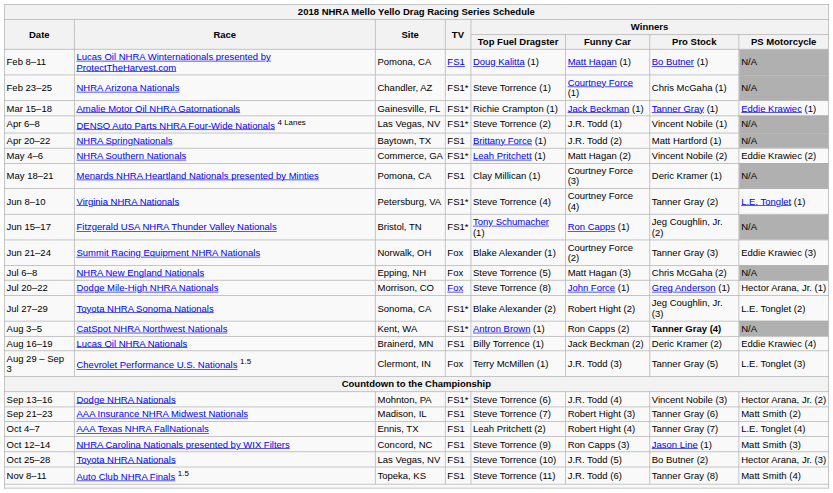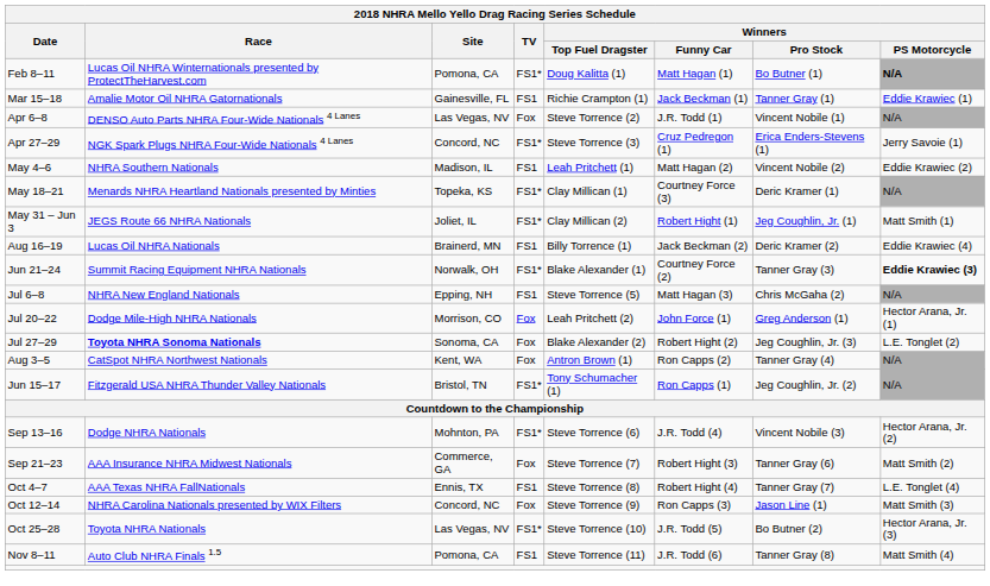Feb 8–11 | TV: FS1 -> FS1*
Feb 8–11 | Winners / PS Motorcycle: normal -> bold
- row: Feb 23–25 | NHRA Arizona Nationals | Chandler, AZ | FS1* | Steve Torrence (1) | Courtney Force (1) | Chris McGaha (1) | N/A
Mar 15–18 | TV: FS1* -> FS1
Apr 6–8 | TV: FS1* -> Fox
- row: Apr 20–22 | NHRA SpringNationals | Baytown, TX | FS1 | Brittany Force (1) | J.R. Todd (2) | Matt Hartford (1) | N/A
+ row: Apr 27–29 | NGK Spark Plugs NHRA Four-Wide Nationals 4 Lanes | Concord, NC | FS1* | Steve Torrence (3) | Cruz Pedregon (1) | Erica Enders-Stevens (1) | Jerry Savoie (1)
May 4–6 | Site: Commerce, GA -> Madison, IL
May 4–6 | TV: FS1* -> FS1
May 18–21 | Site: Pomona, CA -> Topeka, KS
May 18–21 | TV: FS1 -> FS1*
+ row: May 31 – Jun 3 | JEGS Route 66 NHRA Nationals | Joliet, IL | FS1* | Clay Millican (2) | Robert Hight (1) | Jeg Coughlin, Jr. (1) | Matt Smith (1)
- row: Jun 8–10 | Virginia NHRA Nationals | Petersburg, VA | FS1* | Steve Torrence (4) | Courtney Force (4) | Tanner Gray (2) | L.E. Tonglet (1)
rows swapped: Jun 15–17 <-> Aug 16–19
Jun 21–24 | TV: Fox -> FS1*
Jun 21–24 | Winners / PS Motorcycle: normal -> bold
Jul 6–8 | TV: Fox -> FS1
Jul 20–22 | Winners / Top Fuel Dragster: Steve Torrence (8) -> Leah Pritchett (2)
Jul 27–29 | Race: normal -> bold
Jul 27–29 | TV: FS1* -> Fox
Aug 3–5 | TV: FS1* -> Fox
Aug 3–5 | Winners / Pro Stock: bold -> normal
- row: Aug 29 – Sep 3 | Chevrolet Performance U.S. Nationals 1.5 | Clermont, IN | Fox | Terry McMillen (1) | J.R. Todd (3) | Tanner Gray (5) | L.E. Tonglet (3)
Sep 21–23 | Site: Madison, IL -> Commerce, GA
Sep 21–23 | TV: FS1 -> Fox
Oct 4–7 | Winners / Top Fuel Dragster: Leah Pritchett (2) -> Steve Torrence (8)
Oct 12–14 | TV: FS1 -> Fox
Oct 25–28 | TV: FS1 -> FS1*
Nov 8–11 | Site: Topeka, KS -> Pomona, CA
